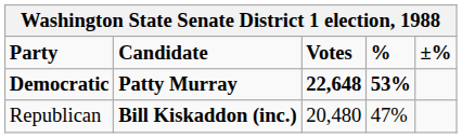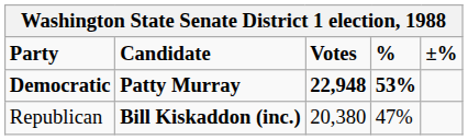Democratic | Votes: 22,648 -> 22,948
Republican | Votes: 20,480 -> 20,380
